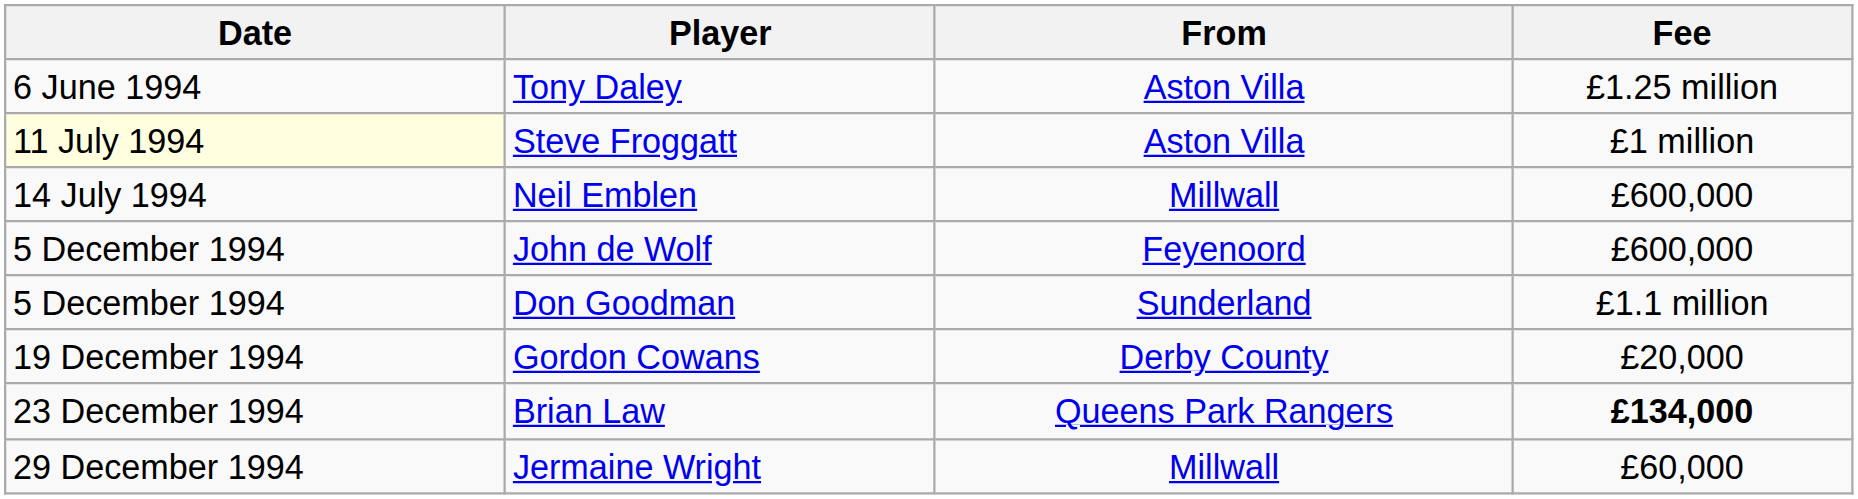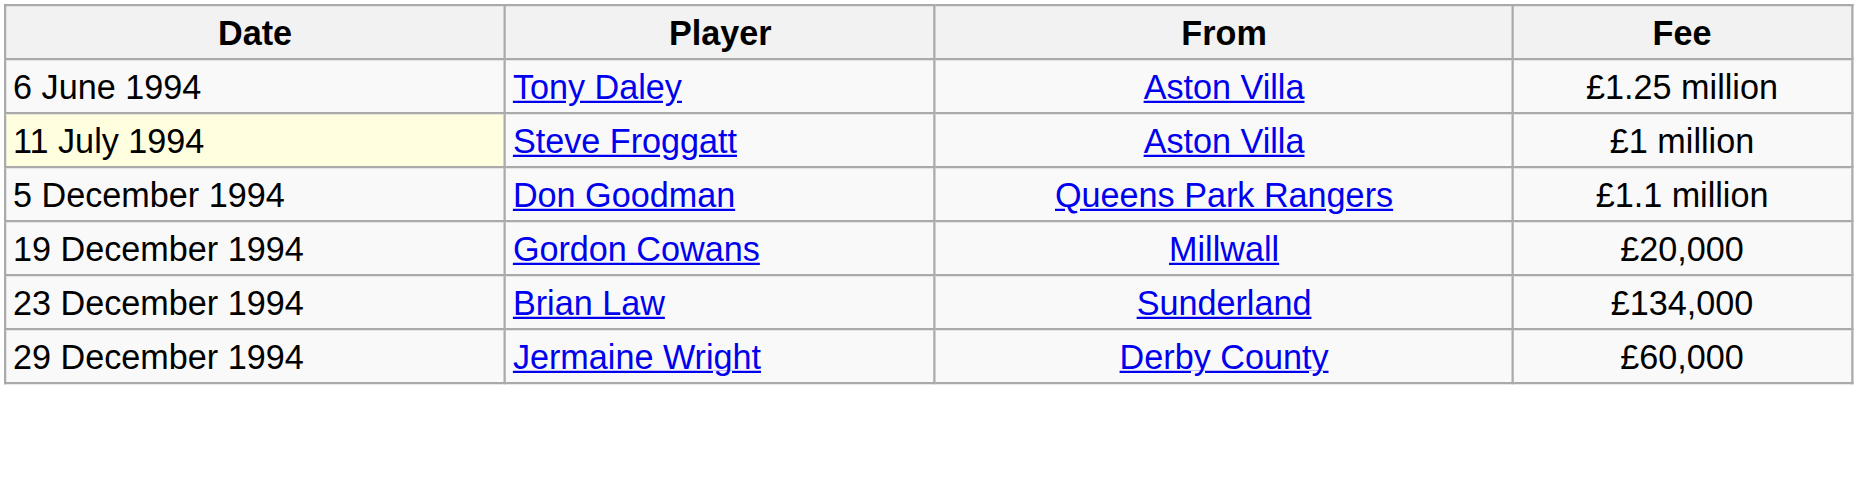- row: 14 July 1994 | Neil Emblen | Millwall | £600,000
- row: 5 December 1994 | John de Wolf | Feyenoord | £600,000
Don Goodman | From: Sunderland -> Queens Park Rangers
Gordon Cowans | From: Derby County -> Millwall
Brian Law | From: Queens Park Rangers -> Sunderland
Brian Law | Fee: bold -> normal
Jermaine Wright | From: Millwall -> Derby County
